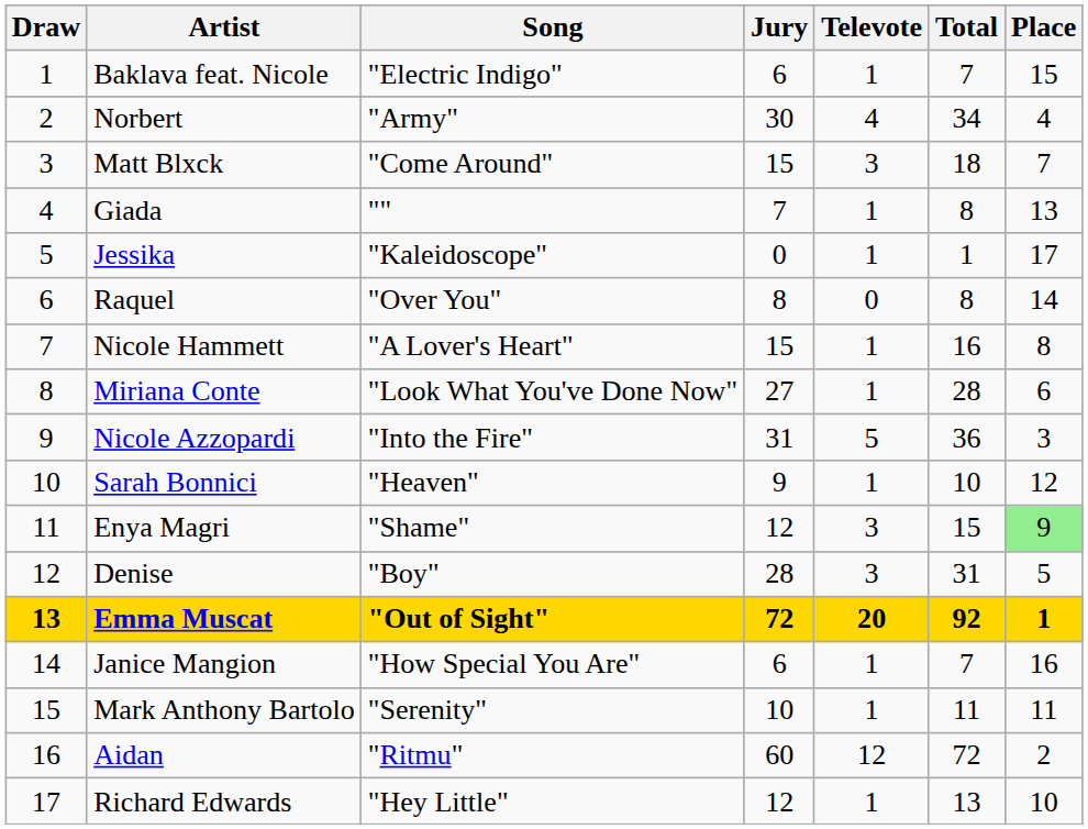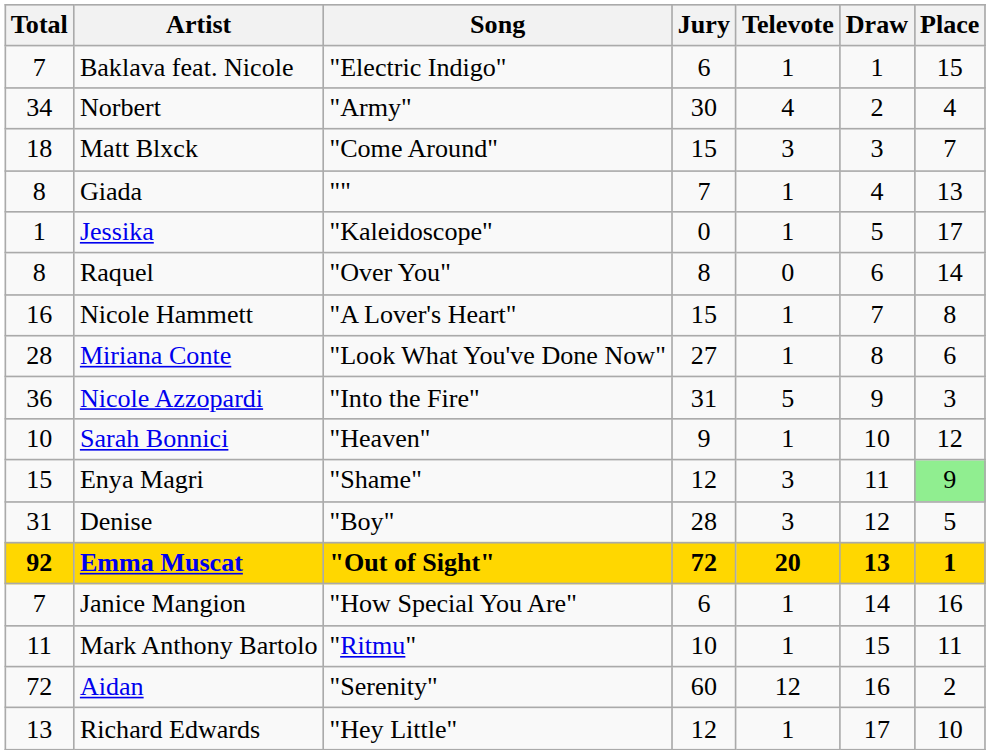columns swapped: Draw <-> Total
Mark Anthony Bartolo | Song: "Serenity" -> "Ritmu"
Aidan | Song: "Ritmu" -> "Serenity"
